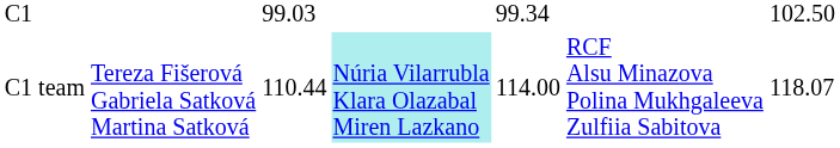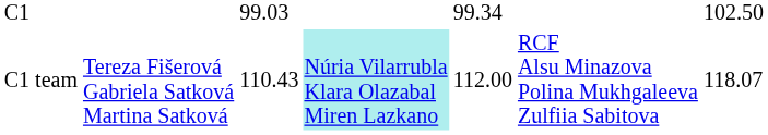C1 team | column 3: 110.44 -> 110.43
C1 team | column 5: 114.00 -> 112.00
